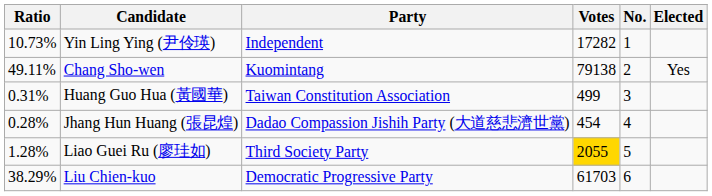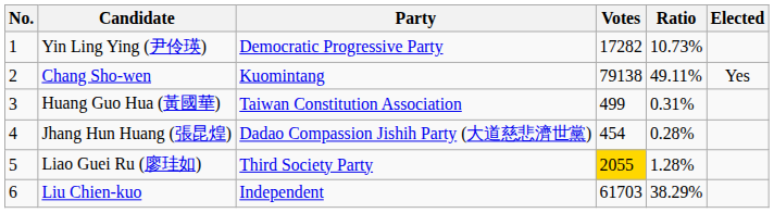columns swapped: No. <-> Ratio
Yin Ling Ying (尹伶瑛) | Party: Independent -> Democratic Progressive Party
Liu Chien-kuo | Party: Democratic Progressive Party -> Independent
